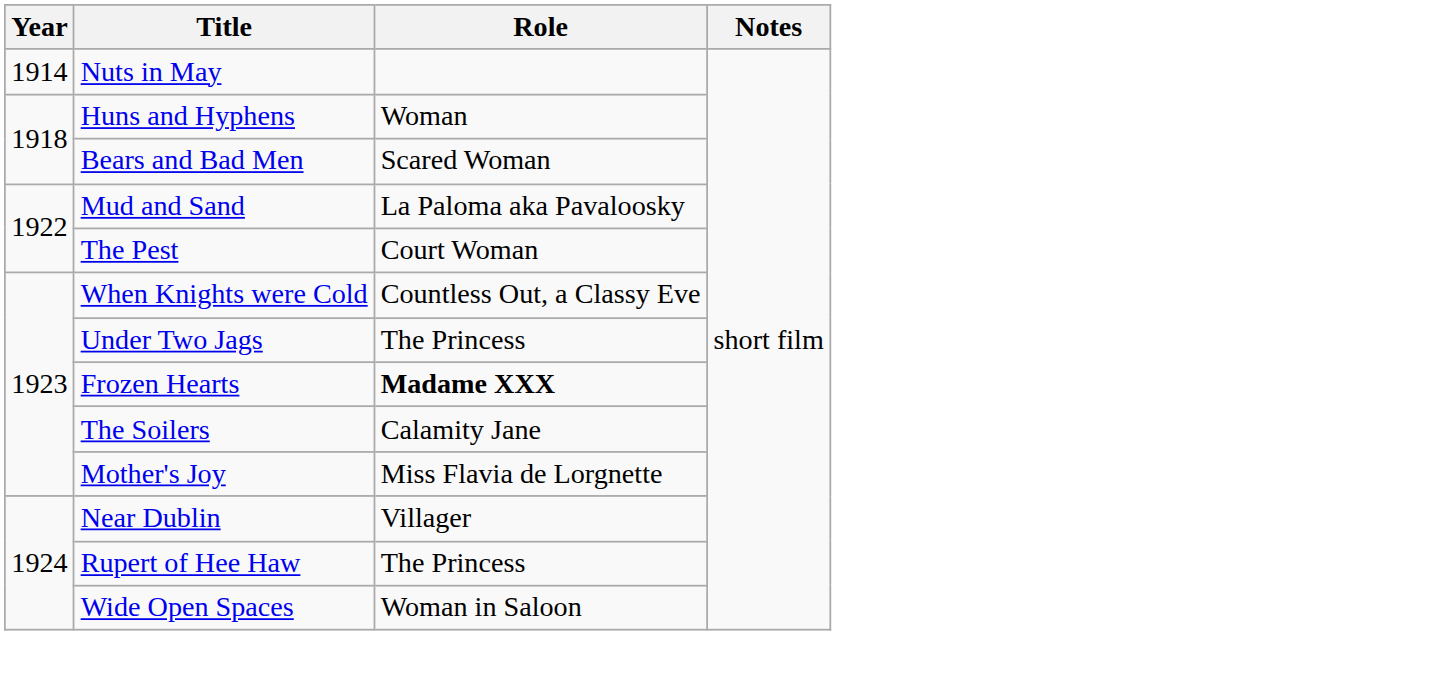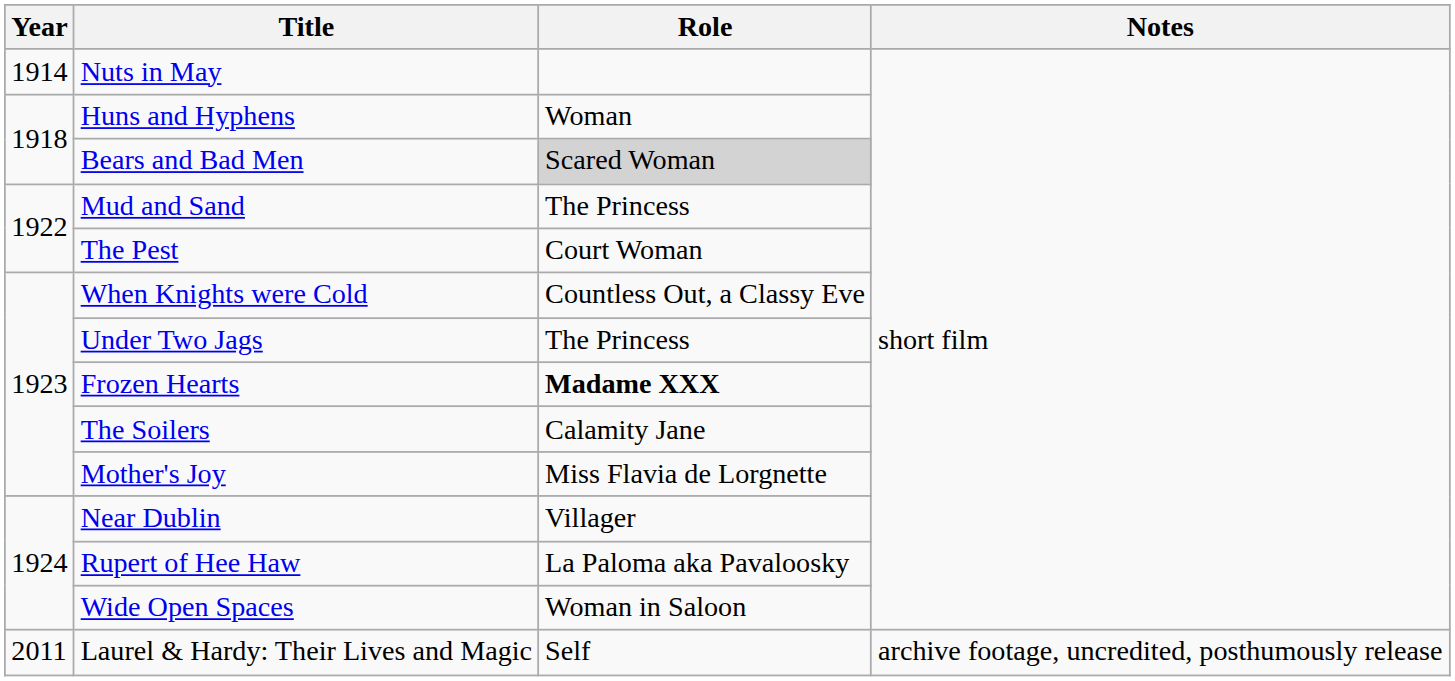Bears and Bad Men | Role: no background -> lightgrey background
Mud and Sand | Role: La Paloma aka Pavaloosky -> The Princess
Rupert of Hee Haw | Role: The Princess -> La Paloma aka Pavaloosky
+ row: 2011 | Laurel & Hardy: Their Lives and Magic | Self | archive footage, uncredited, posthumously release
